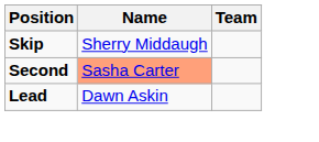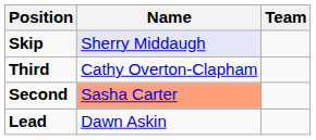Skip | Name: no background -> lavender background
+ row: Third | Cathy Overton-Clapham
